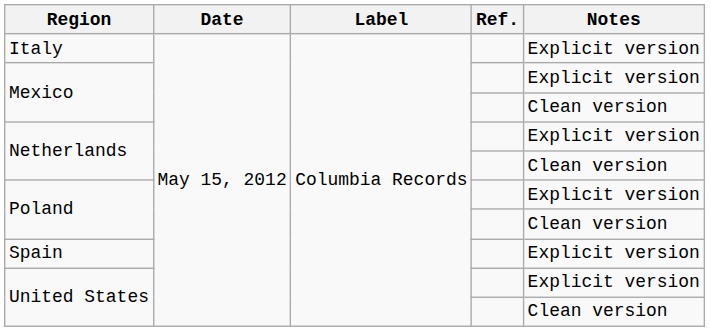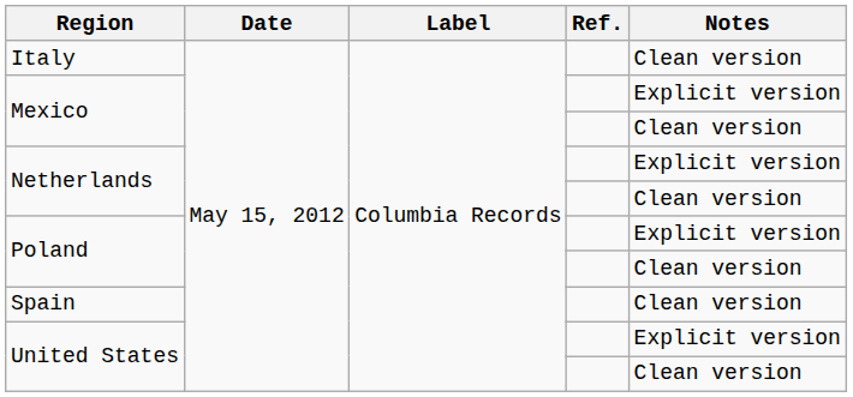Italy | Notes: Explicit version -> Clean version
Spain | Notes: Explicit version -> Clean version
